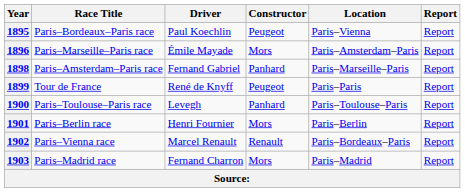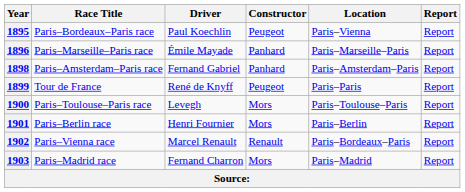1896 | Constructor: Mors -> Panhard
1896 | Location: Paris–Amsterdam–Paris -> Paris–Marseille–Paris
1898 | Location: Paris–Marseille–Paris -> Paris–Amsterdam–Paris
1900 | Constructor: Panhard -> Mors
